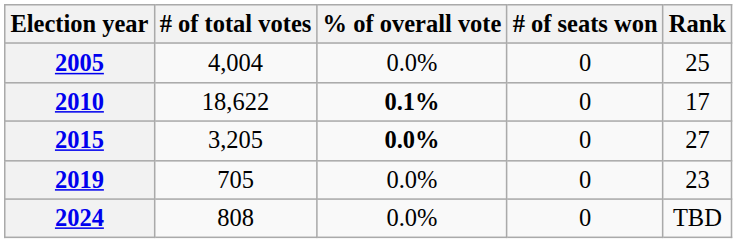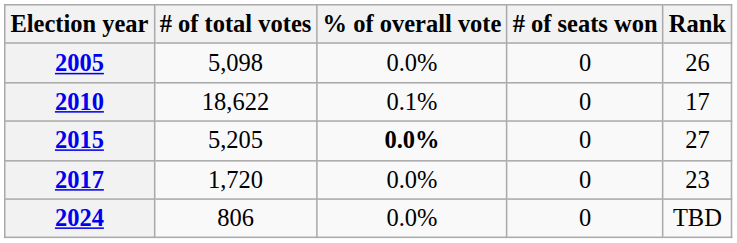2005 | # of total votes: 4,004 -> 5,098
2005 | Rank: 25 -> 26
2010 | % of overall vote: bold -> normal
2015 | # of total votes: 3,205 -> 5,205
+ row: 2017 | 1,720 | 0.0% | 0 | 23
- row: 2019 | 705 | 0.0% | 0 | 23
2024 | # of total votes: 808 -> 806
